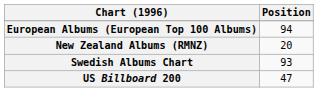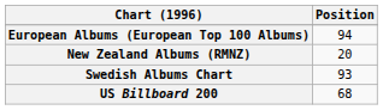US Billboard 200 | Position: 47 -> 68
